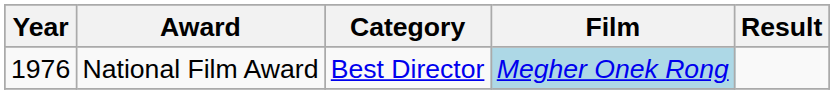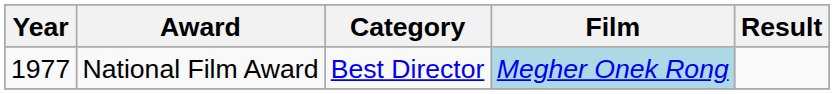National Film Award | Year: 1976 -> 1977
